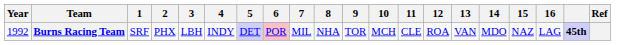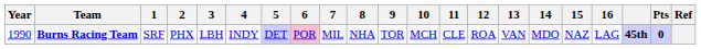+ column: Pts | 0
Burns Racing Team | Year: 1992 -> 1990
